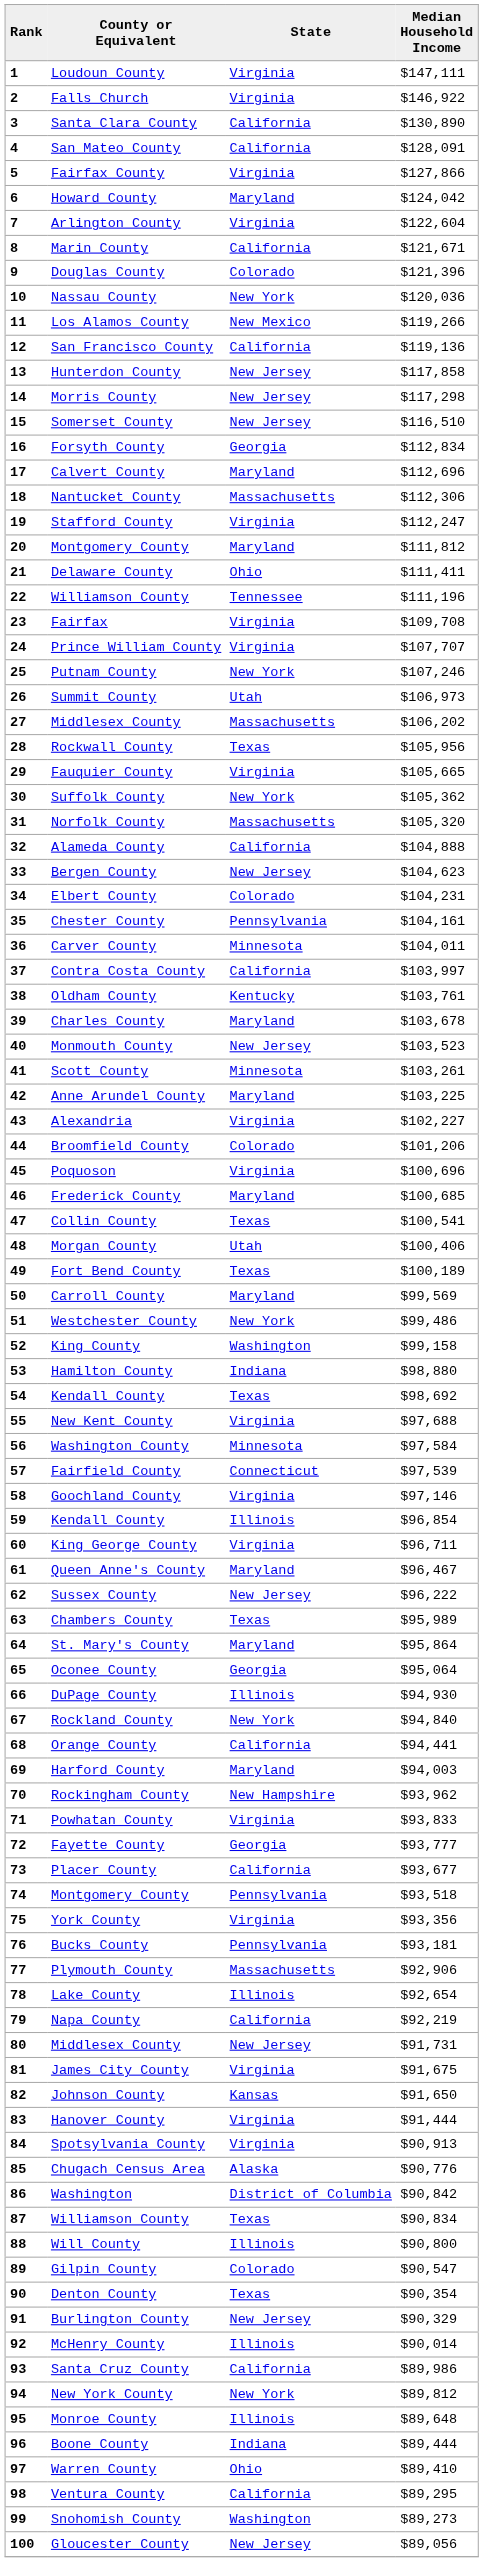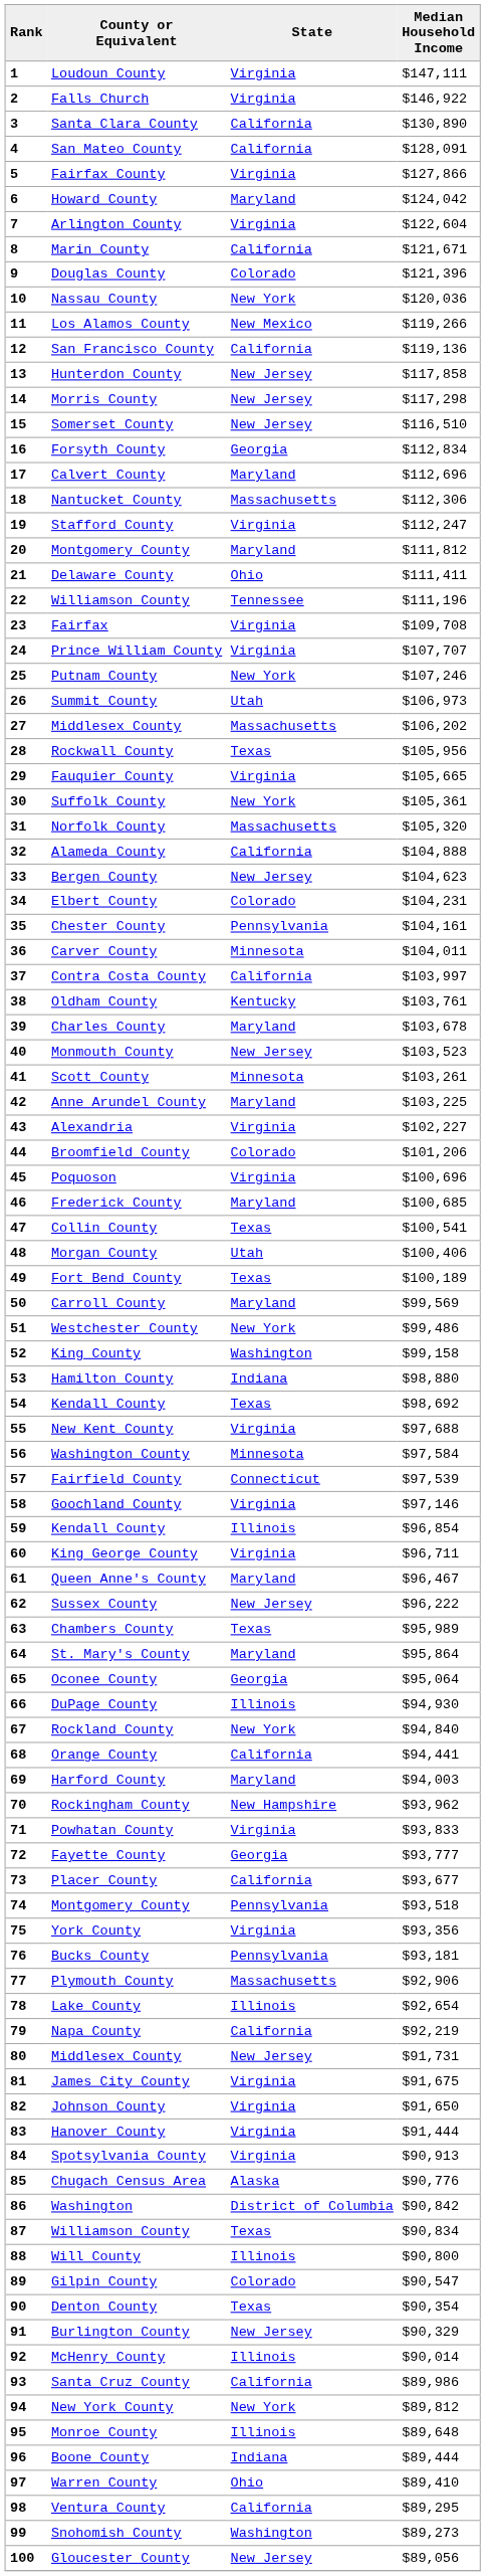Suffolk County | Median Household Income: $105,362 -> $105,361
Johnson County | State: Kansas -> Virginia
